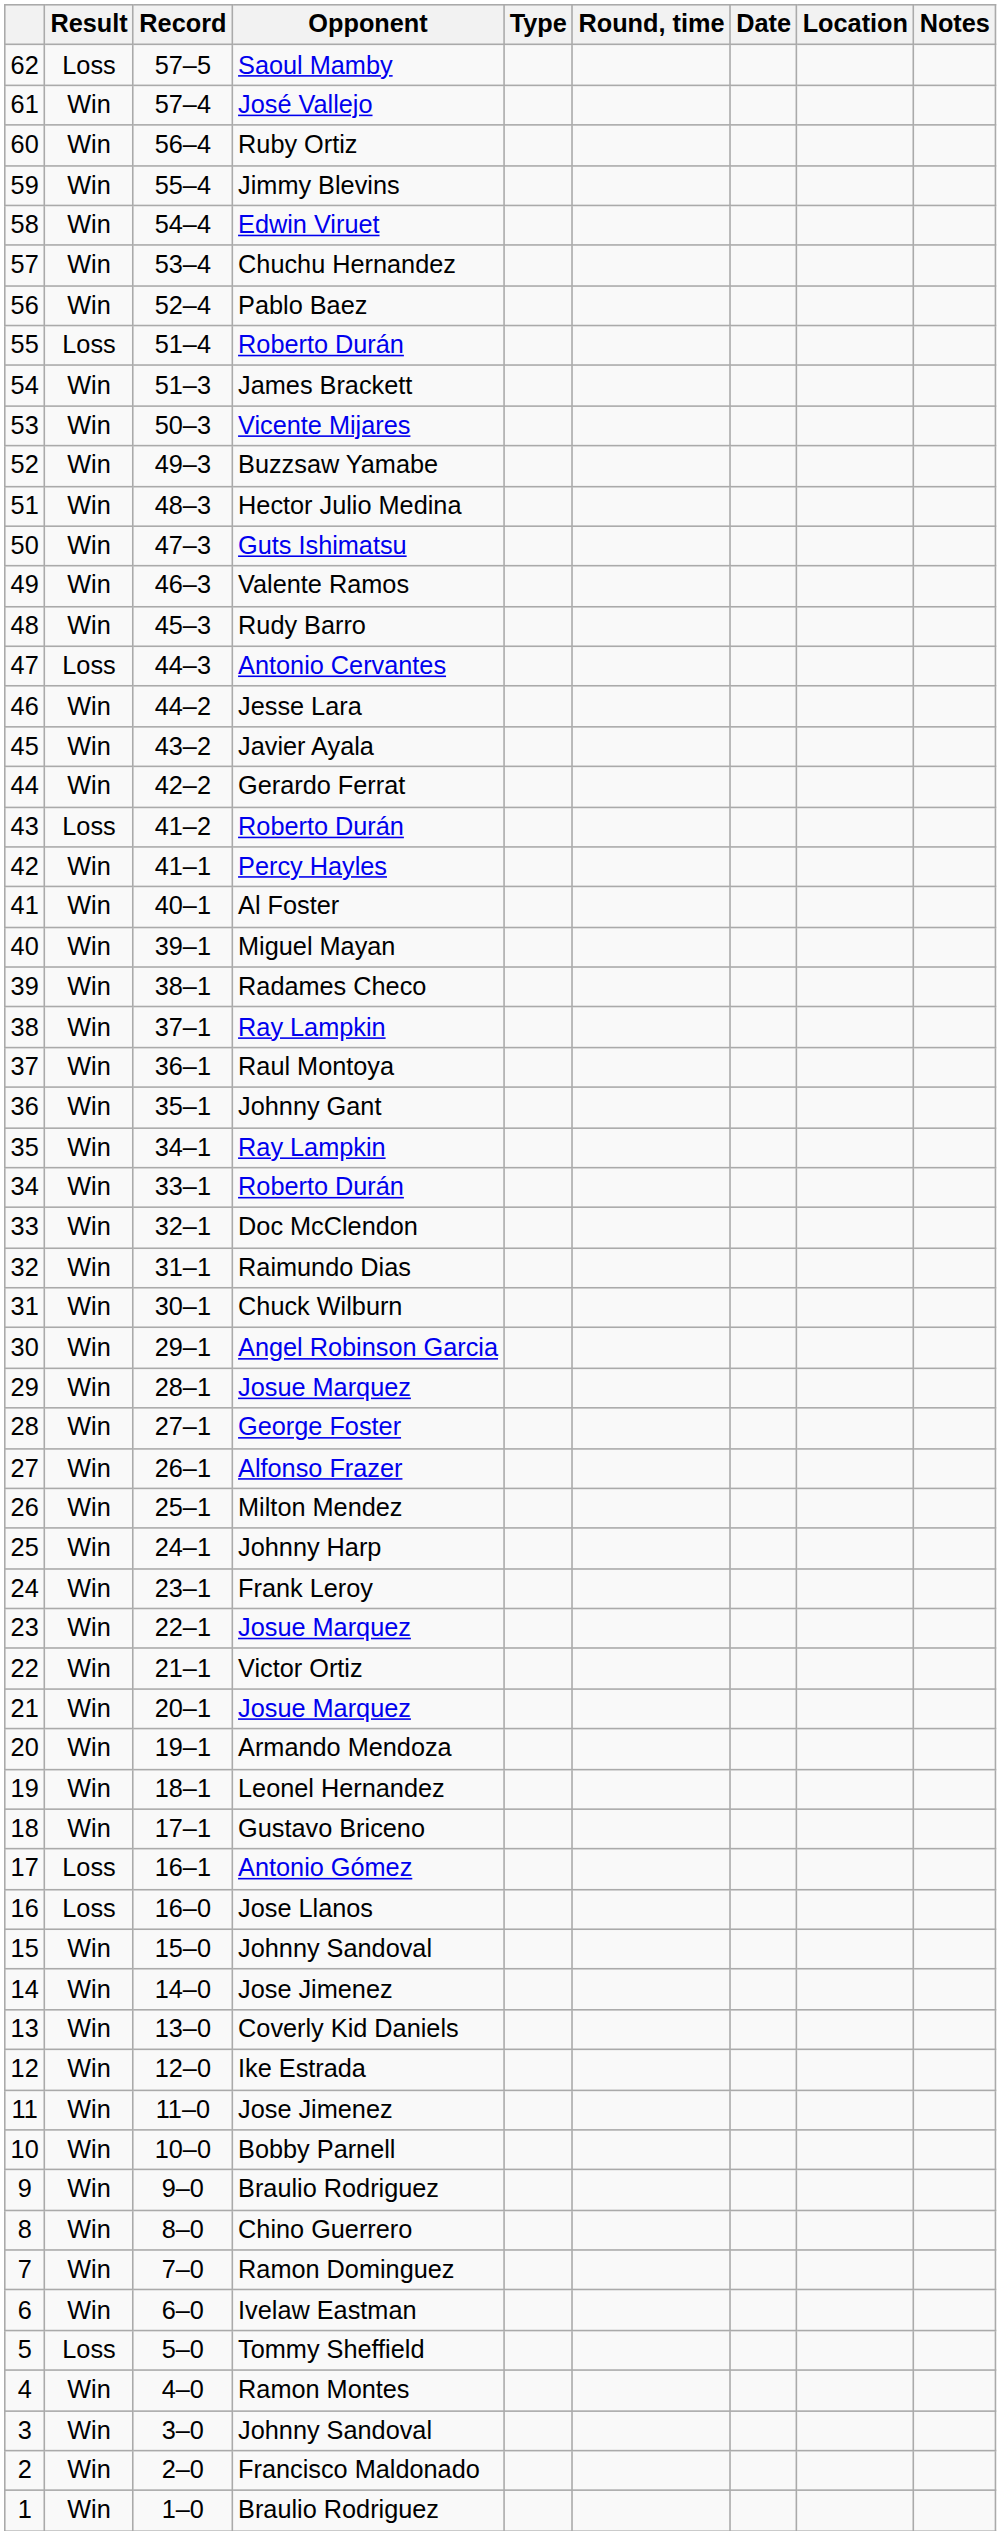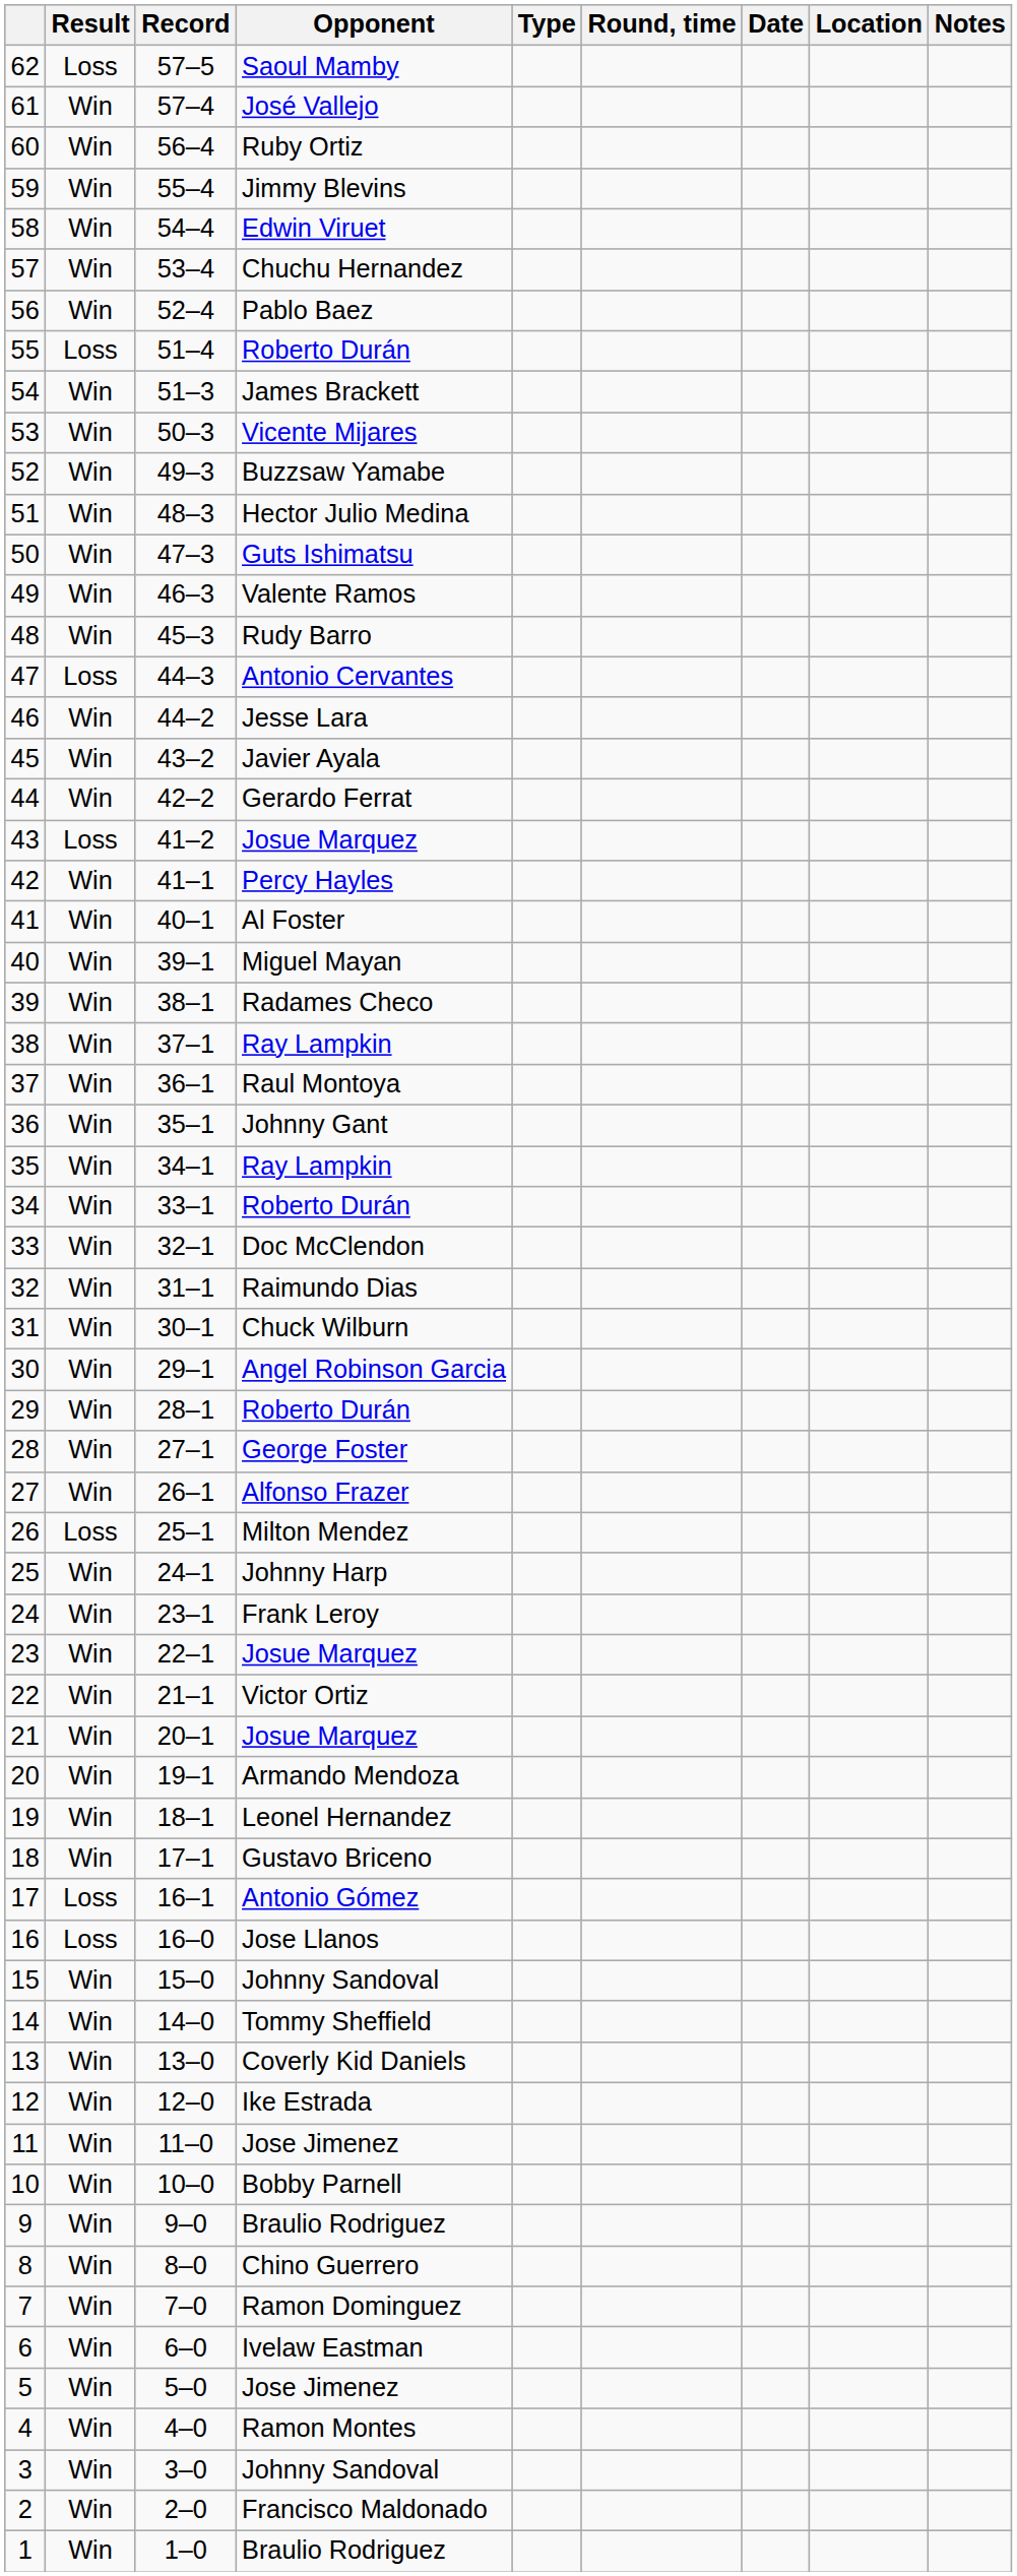43 | Opponent: Roberto Durán -> Josue Marquez
29 | Opponent: Josue Marquez -> Roberto Durán
26 | Result: Win -> Loss
14 | Opponent: Jose Jimenez -> Tommy Sheffield
5 | Result: Loss -> Win
5 | Opponent: Tommy Sheffield -> Jose Jimenez
